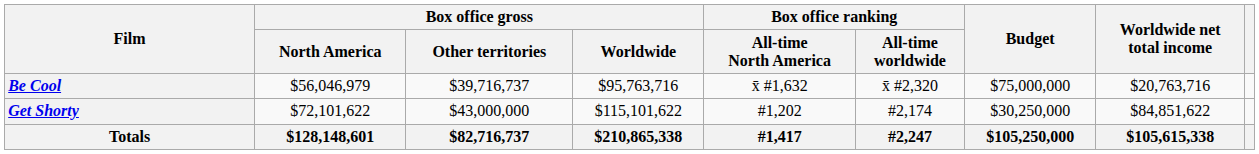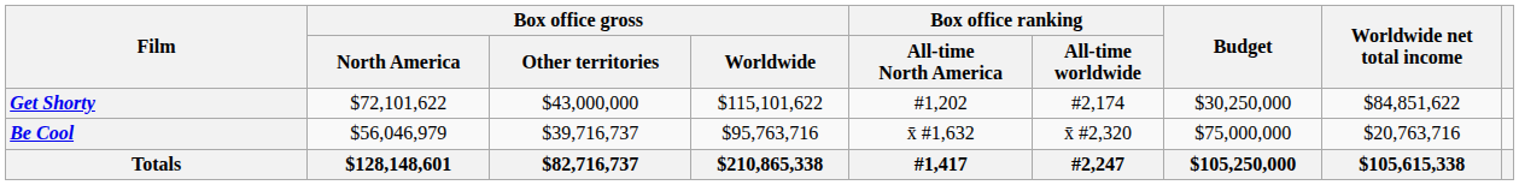rows swapped: Get Shorty <-> Be Cool
